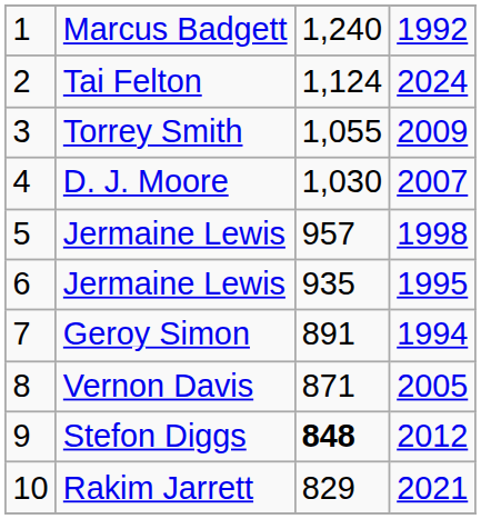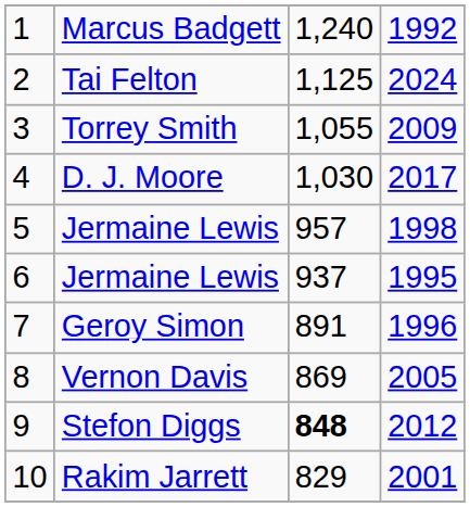Tai Felton | column 3: 1,124 -> 1,125
D. J. Moore | column 4: 2007 -> 2017
6 / Jermaine Lewis | column 3: 935 -> 937
Geroy Simon | column 4: 1994 -> 1996
Vernon Davis | column 3: 871 -> 869
Rakim Jarrett | column 4: 2021 -> 2001
